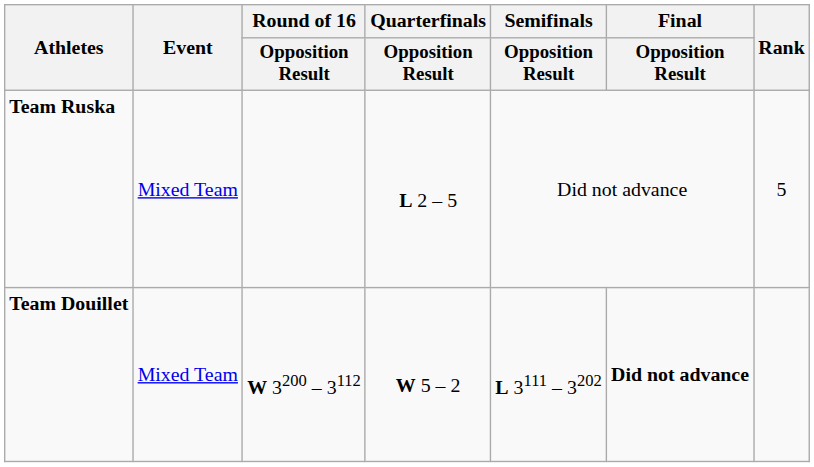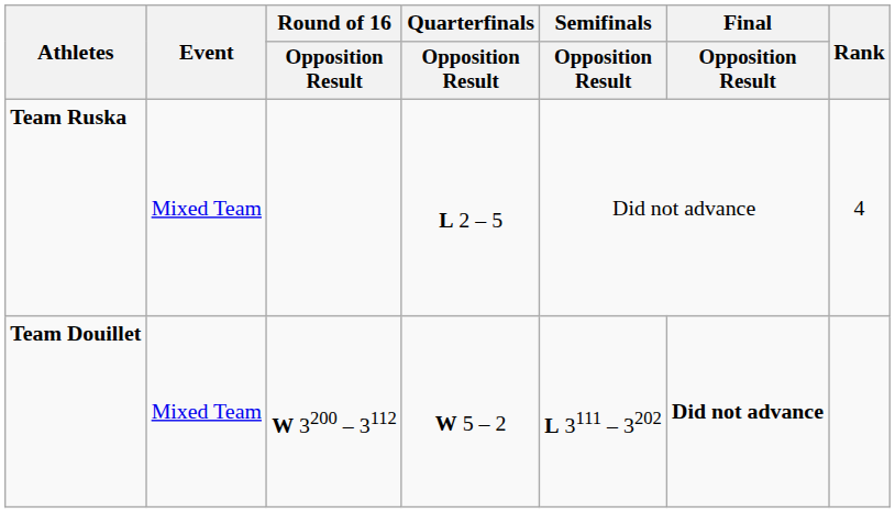Team Ruska | Rank: 5 -> 4
